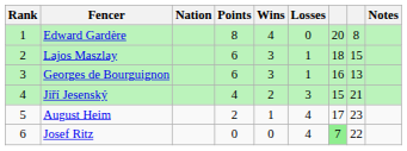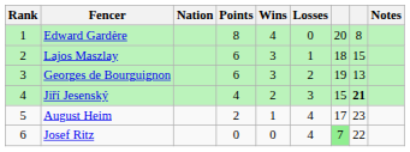Georges de Bourguignon | Losses: 1 -> 2
Georges de Bourguignon | column 7: 16 -> 19
Jiří Jesenský | column 8: normal -> bold
